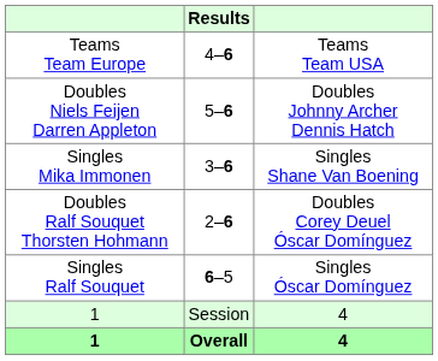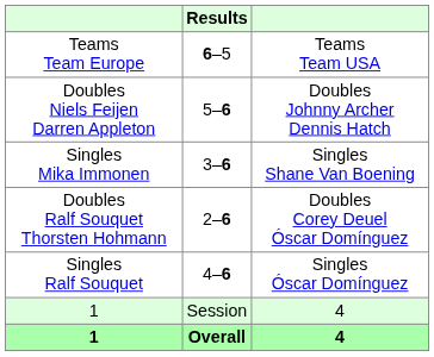Teams Team Europe | Results: 4–6 -> 6–5
Singles Ralf Souquet | Results: 6–5 -> 4–6
